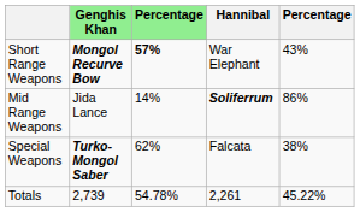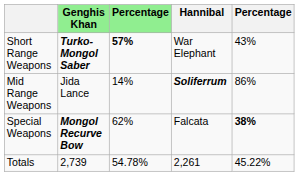Short Range Weapons | Genghis Khan: Mongol Recurve Bow -> Turko-Mongol Saber
Special Weapons | Genghis Khan: Turko-Mongol Saber -> Mongol Recurve Bow
Special Weapons | column 5: normal -> bold
